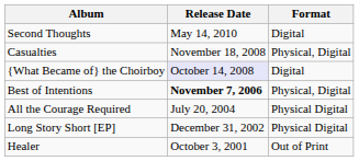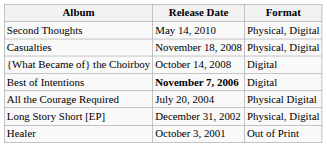Second Thoughts | Format: Digital -> Physical, Digital
{What Became of} the Choirboy | Release Date: lavender background -> no background
Best of Intentions | Format: Physical, Digital -> Digital
Long Story Short [EP] | Format: Physical Digital -> Physical, Digital
